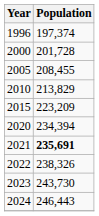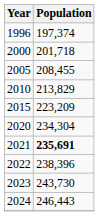2000 | Population: 201,728 -> 201,718
2020 | Population: 234,394 -> 234,304
2022 | Population: 238,326 -> 238,396
